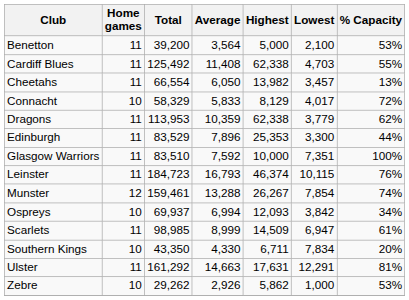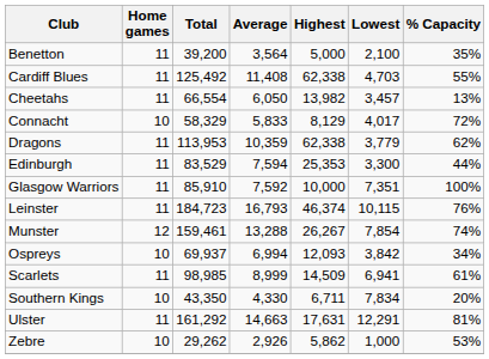Benetton | % Capacity: 53% -> 35%
Edinburgh | Average: 7,896 -> 7,594
Glasgow Warriors | Total: 83,510 -> 85,910
Scarlets | Lowest: 6,947 -> 6,941
